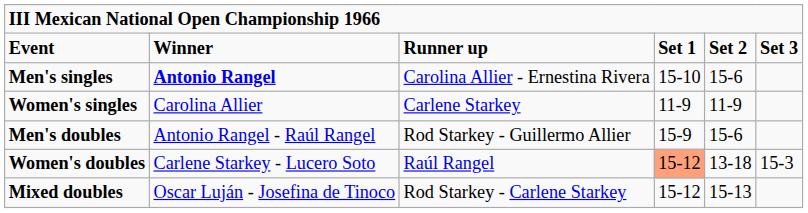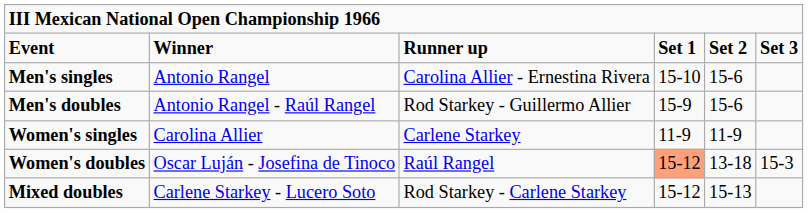Men's singles | column 2: bold -> normal
rows swapped: Women's singles <-> Men's doubles
Women's doubles | column 2: Carlene Starkey - Lucero Soto -> Oscar Luján - Josefina de Tinoco
Mixed doubles | column 2: Oscar Luján - Josefina de Tinoco -> Carlene Starkey - Lucero Soto
